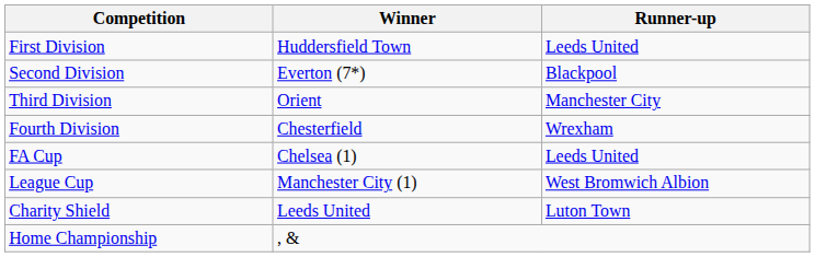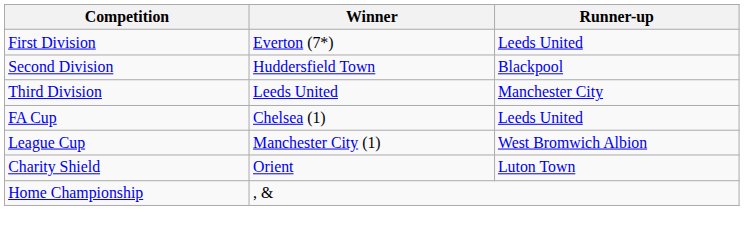First Division | Winner: Huddersfield Town -> Everton (7*)
Second Division | Winner: Everton (7*) -> Huddersfield Town
Third Division | Winner: Orient -> Leeds United
- row: Fourth Division | Chesterfield | Wrexham
Charity Shield | Winner: Leeds United -> Orient
